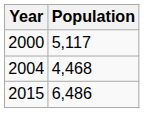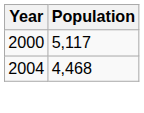- row: 2015 | 6,486
